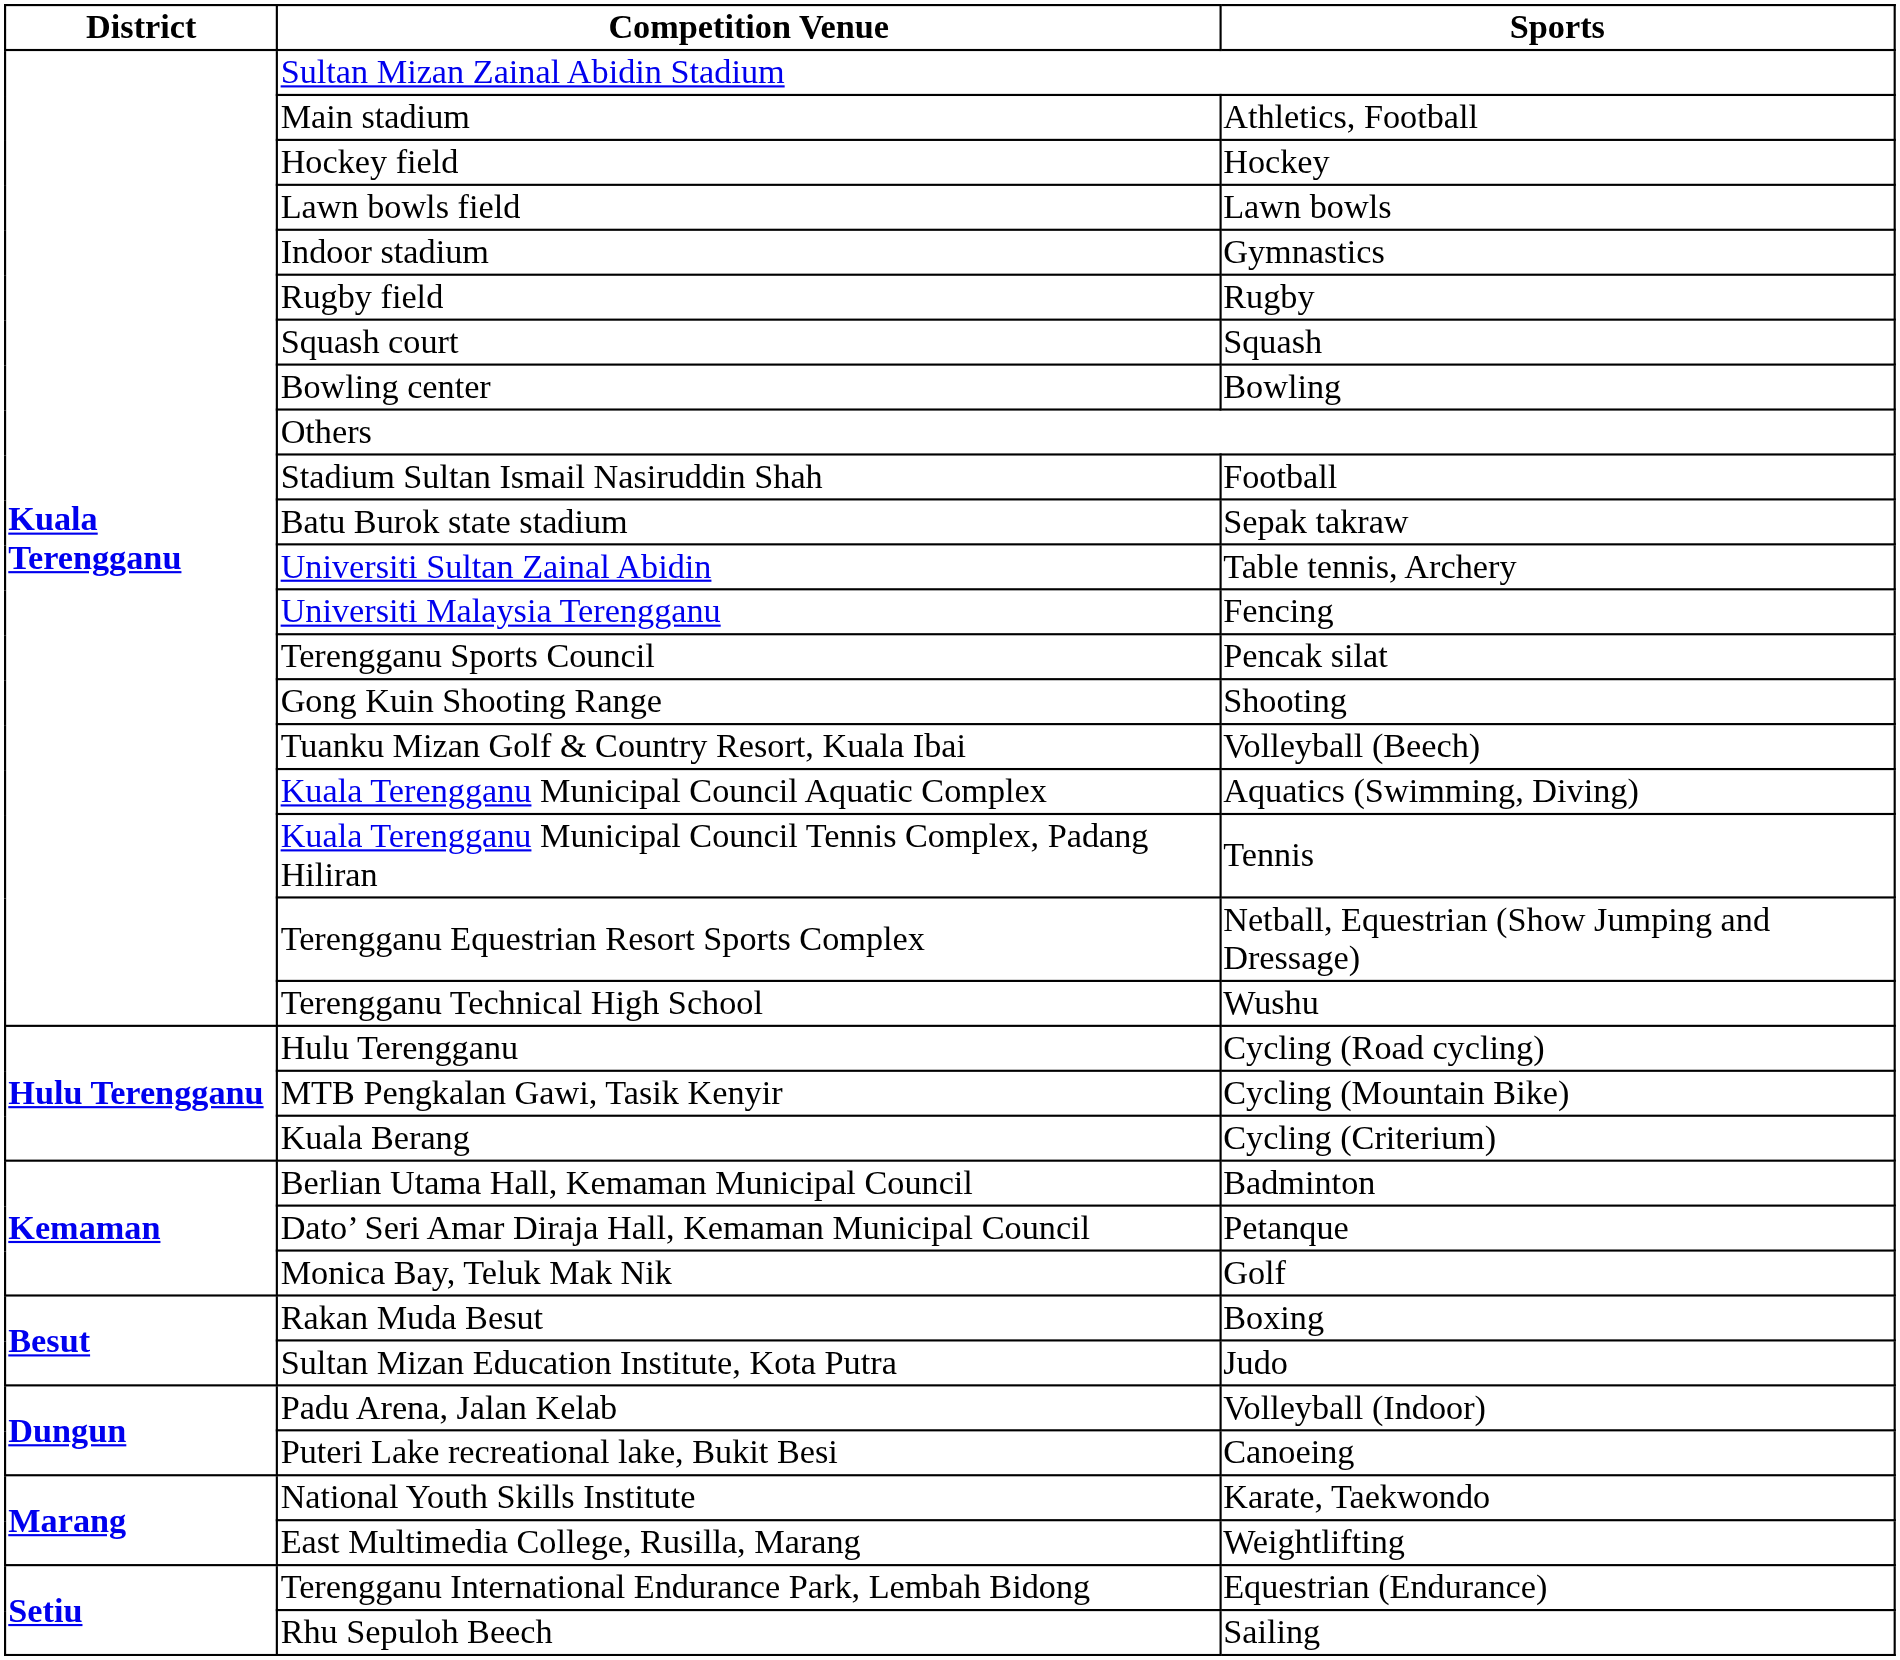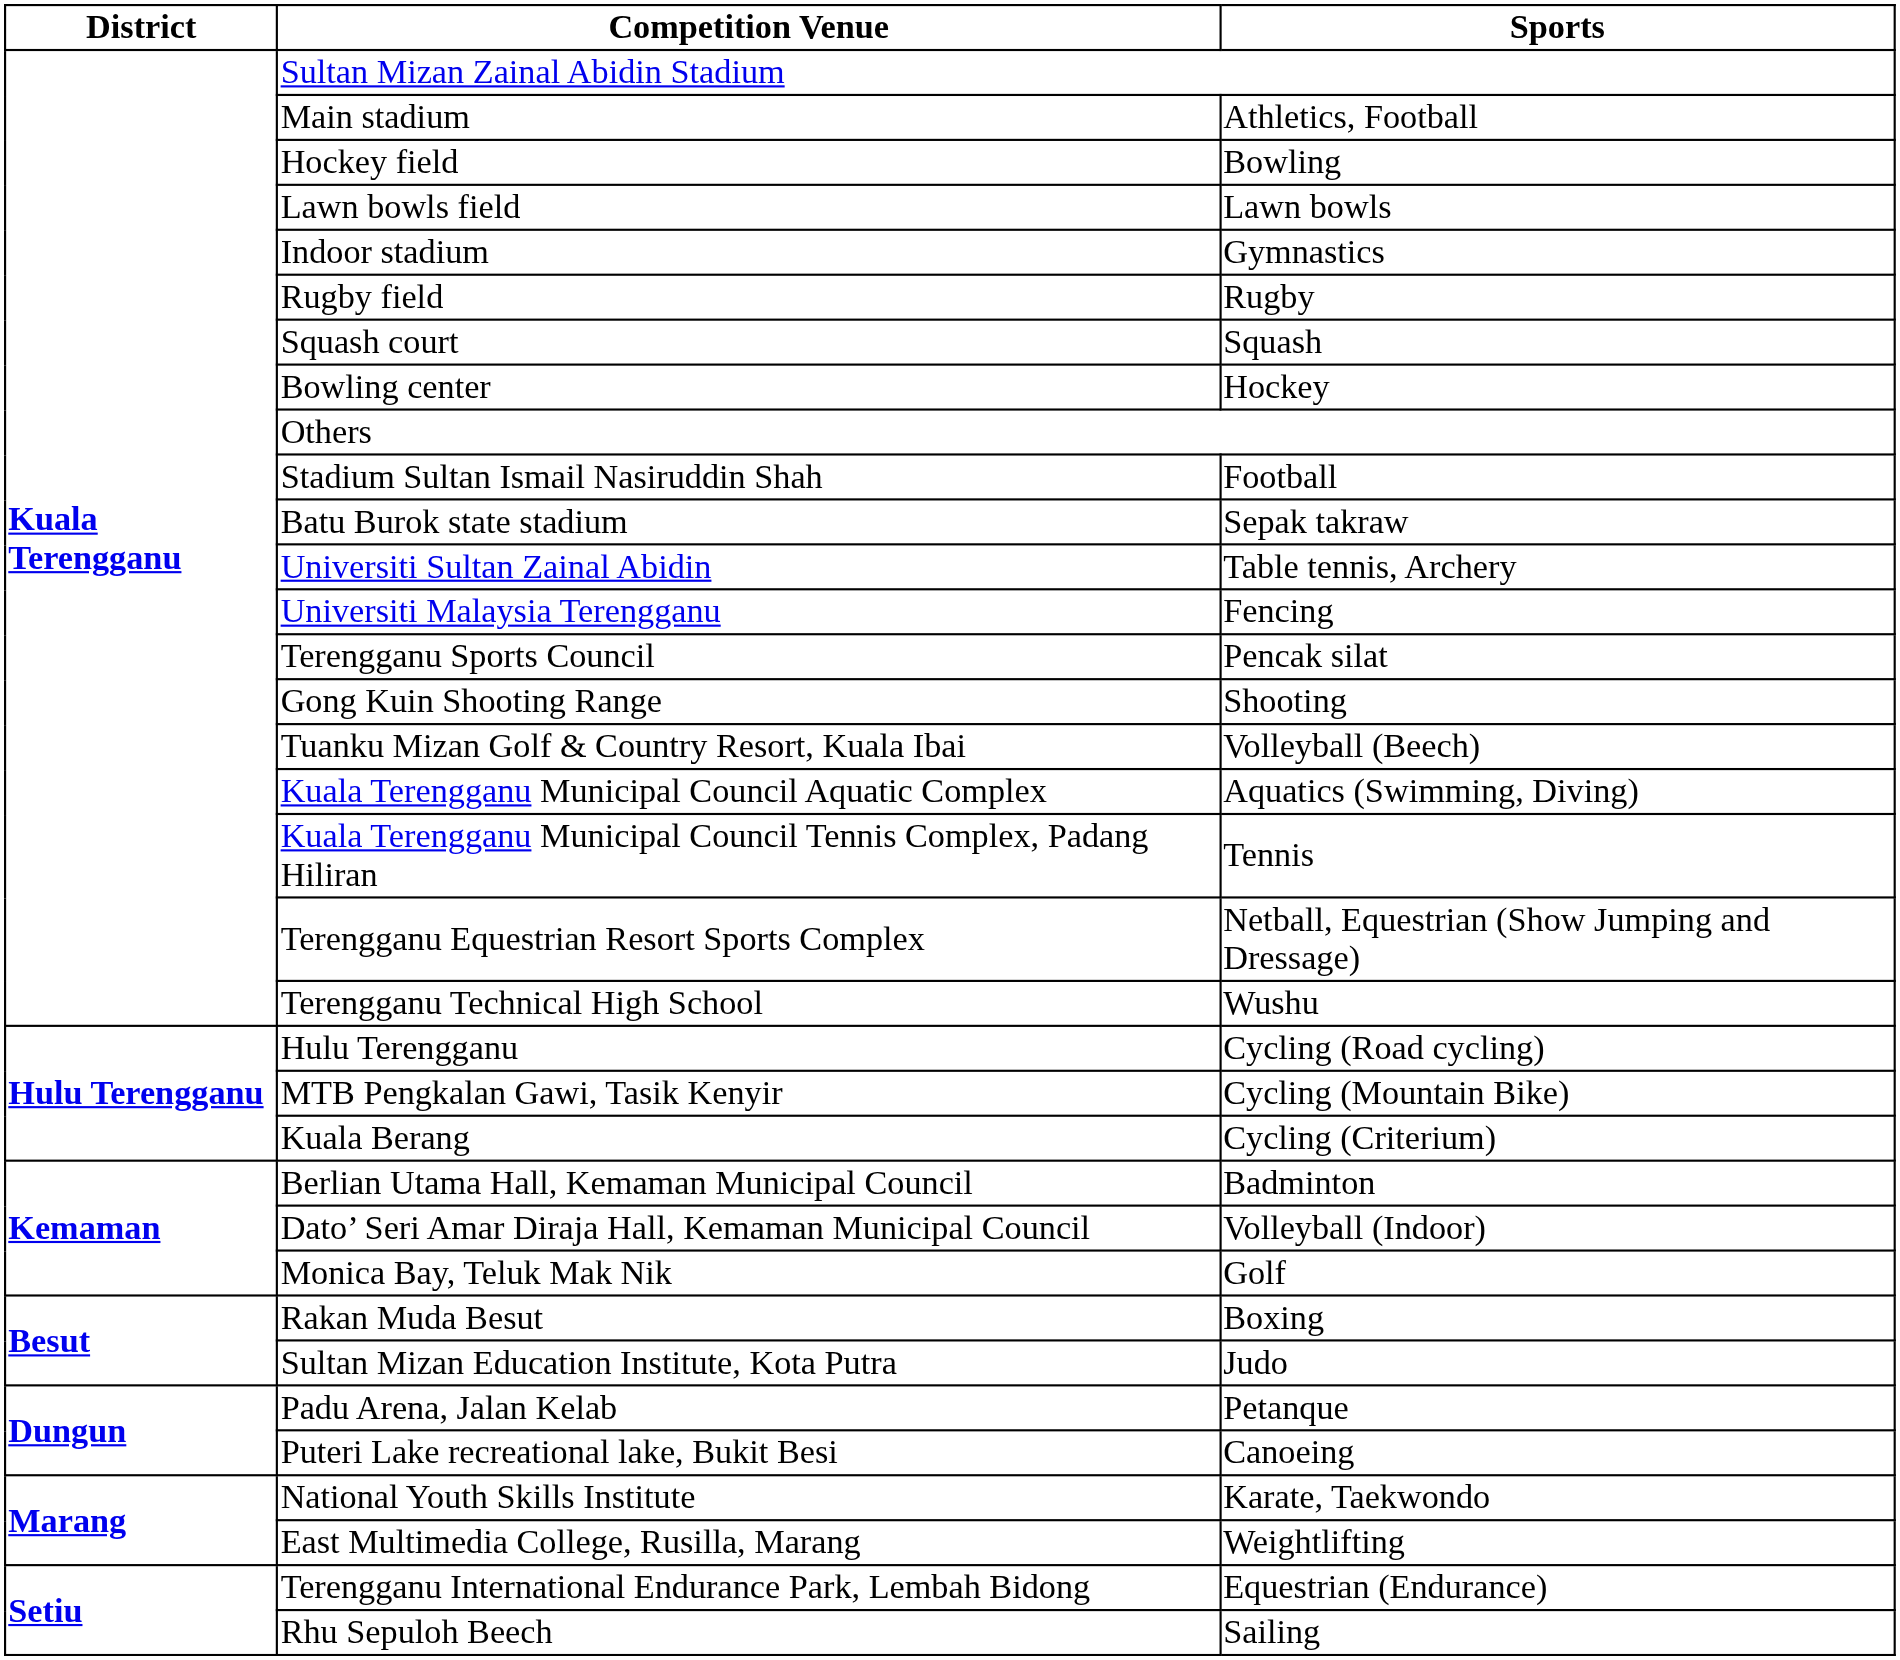Hockey field | column 3: Hockey -> Bowling
Bowling center | column 3: Bowling -> Hockey
Dato’ Seri Amar Diraja Hall, Kemaman Municipal Council | column 3: Petanque -> Volleyball (Indoor)
Padu Arena, Jalan Kelab | column 3: Volleyball (Indoor) -> Petanque
